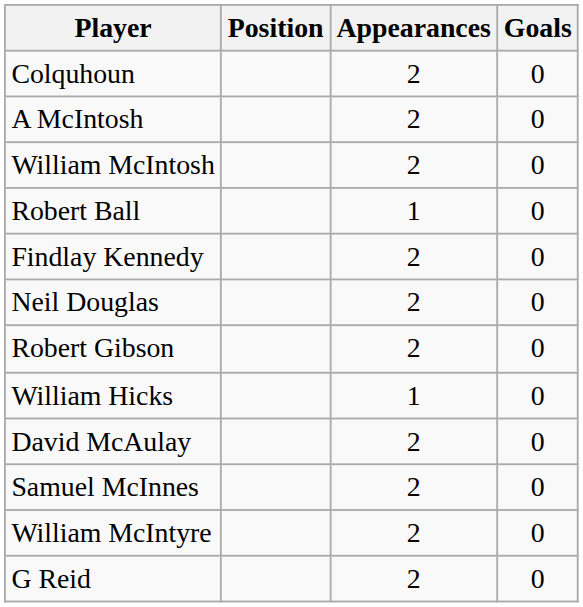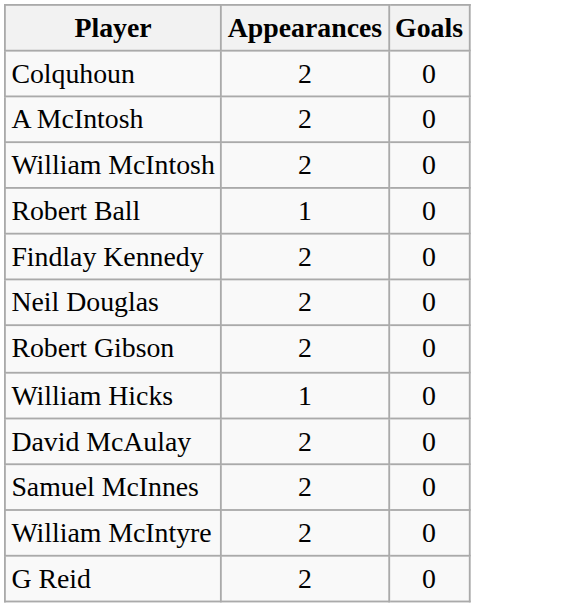- column: Position
